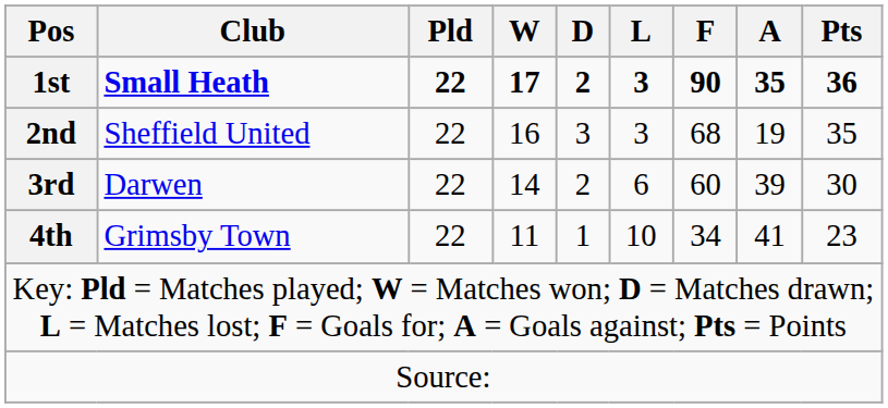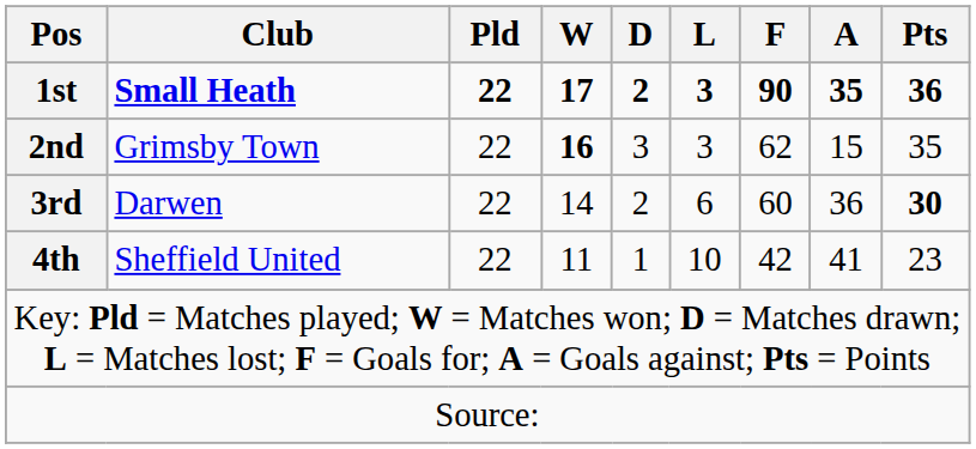2nd | Club: Sheffield United -> Grimsby Town
2nd | W: normal -> bold
2nd | F: 68 -> 62
2nd | A: 19 -> 15
3rd | A: 39 -> 36
3rd | Pts: normal -> bold
4th | Club: Grimsby Town -> Sheffield United
4th | F: 34 -> 42
